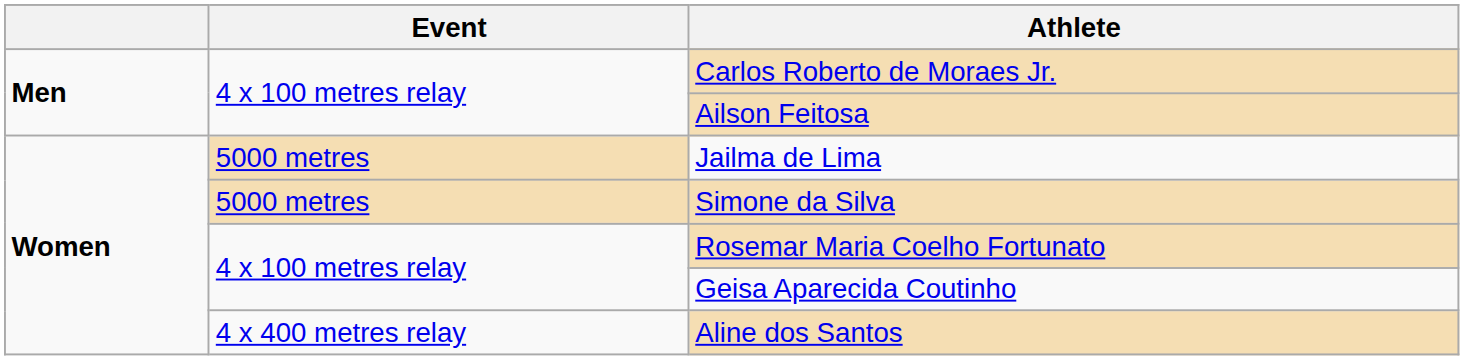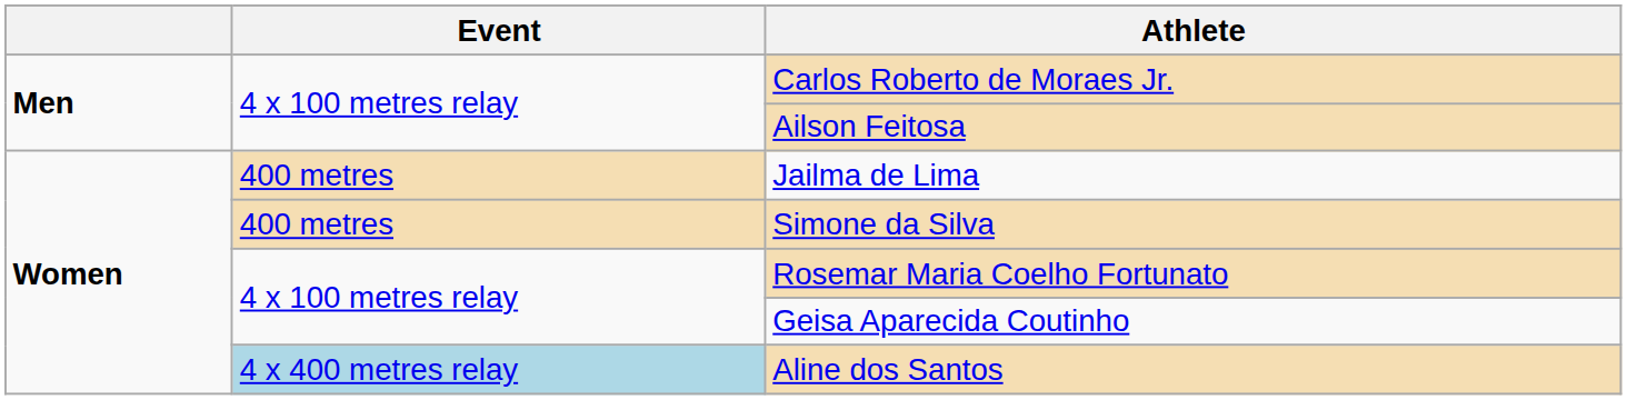Jailma de Lima | Event: 5000 metres -> 400 metres
Simone da Silva | Event: 5000 metres -> 400 metres
Aline dos Santos | Event: no background -> lightblue background
